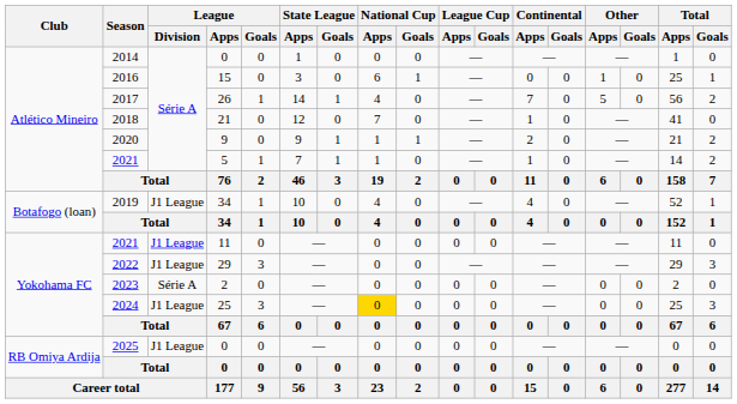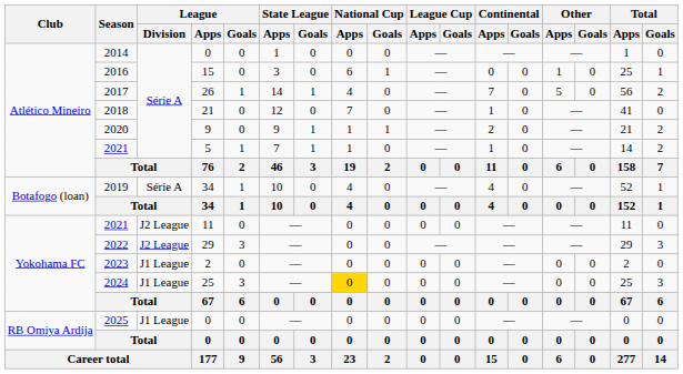2019 | League / Division: J1 League -> Série A
2021 / 11 | League / Division: J1 League -> J2 League
2022 | League / Division: J1 League -> J2 League
2023 | League / Division: Série A -> J1 League
